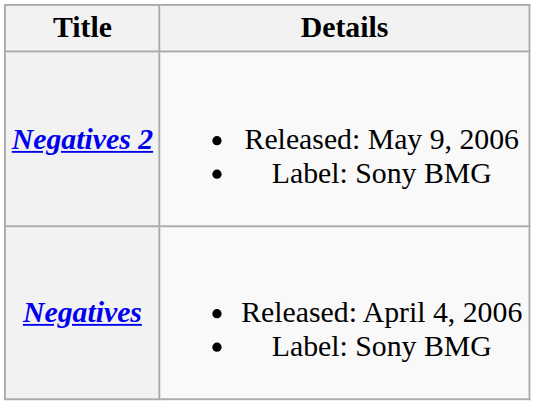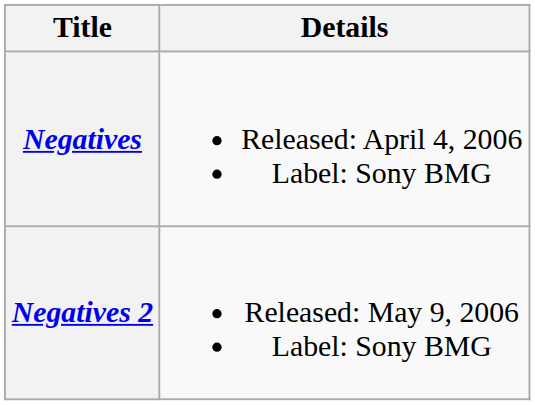rows swapped: Negatives <-> Negatives 2
